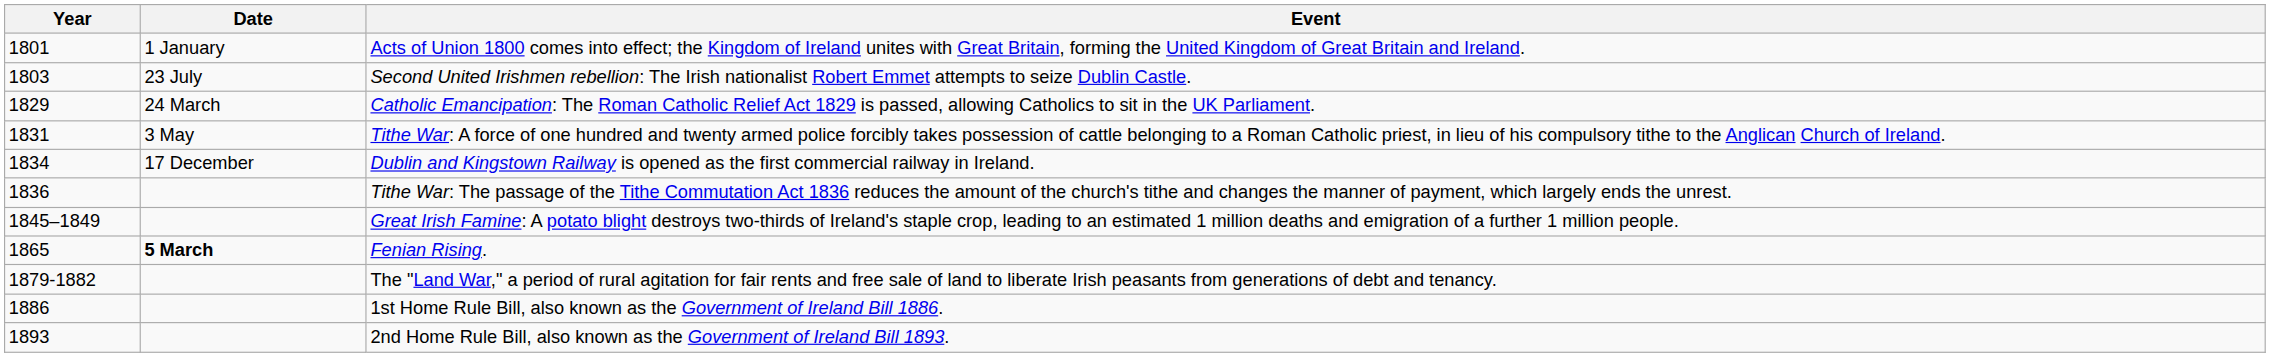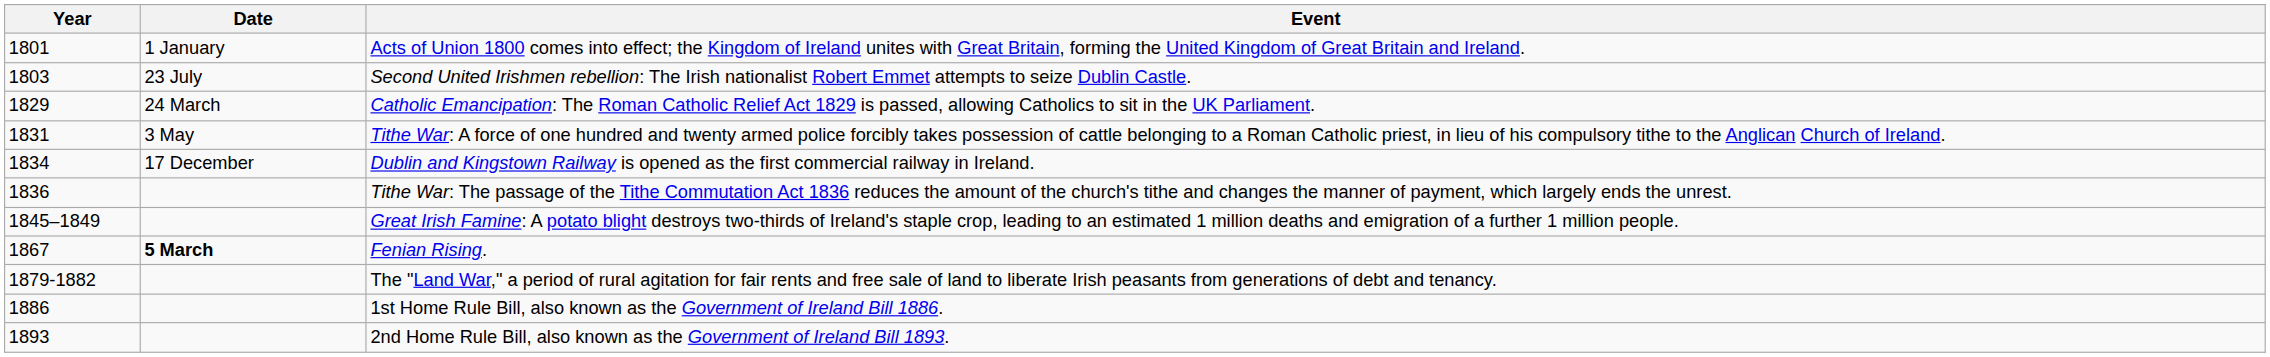Fenian Rising. | Year: 1865 -> 1867
